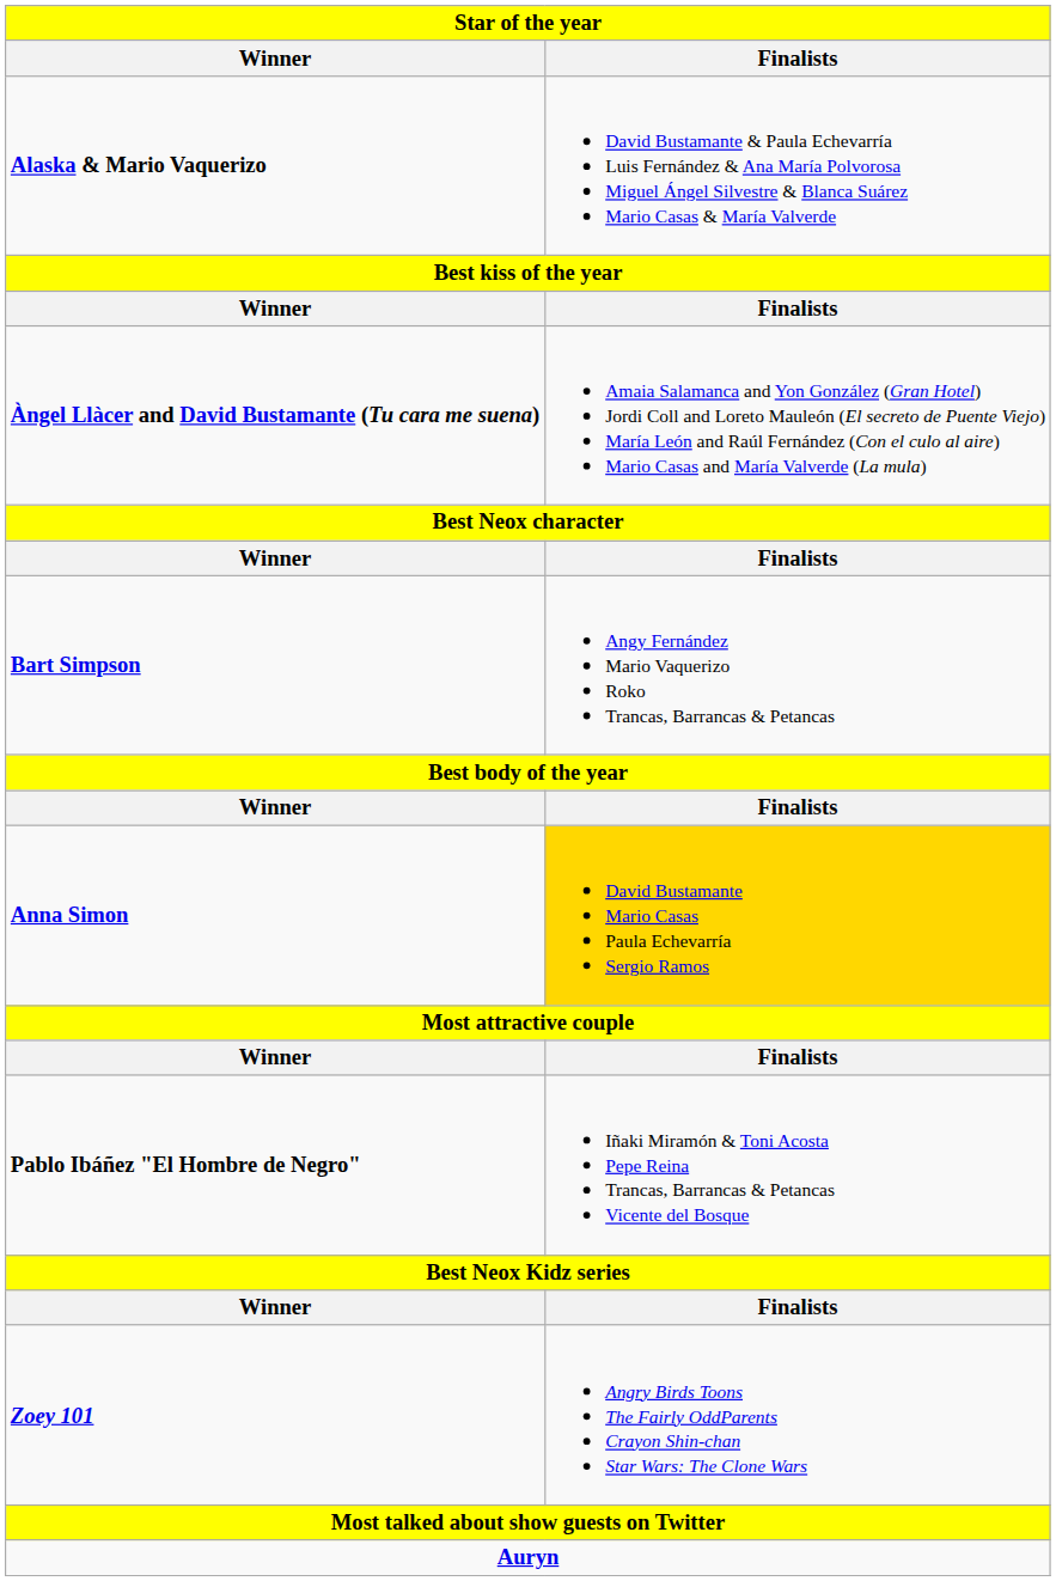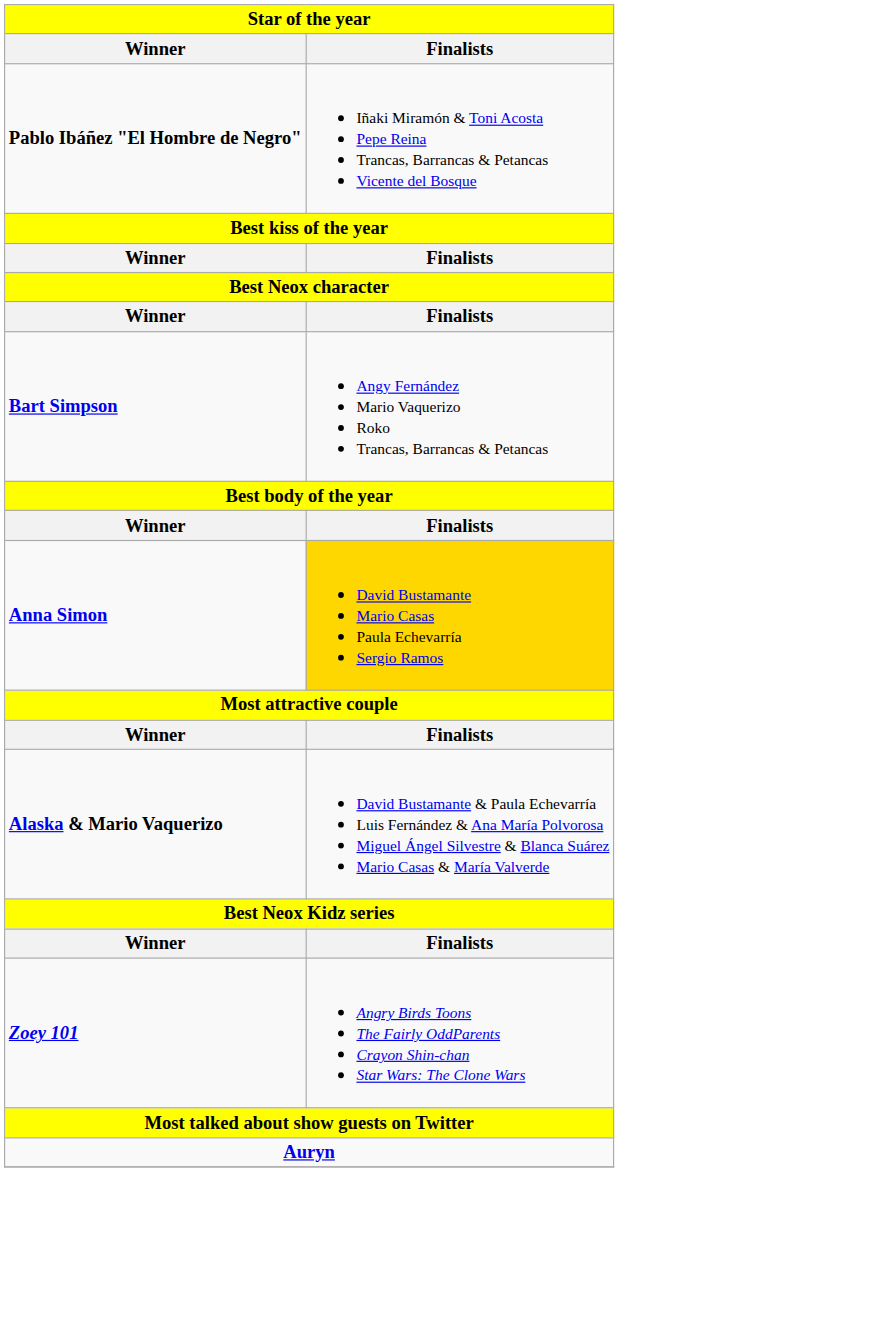rows swapped: Pablo Ibáñez "El Hombre de Negro" <-> Alaska & Mario Vaquerizo
- row: Àngel Llàcer and David Bustamante (Tu cara me suena) | Amaia Salamanca and Yon González (Gran Hotel) Jordi Coll and Loreto Mauleón (El secreto de Puente Viejo) María León and Raúl Fernández (Con el culo al aire) Mario Casas and María Valverde (La mula)
